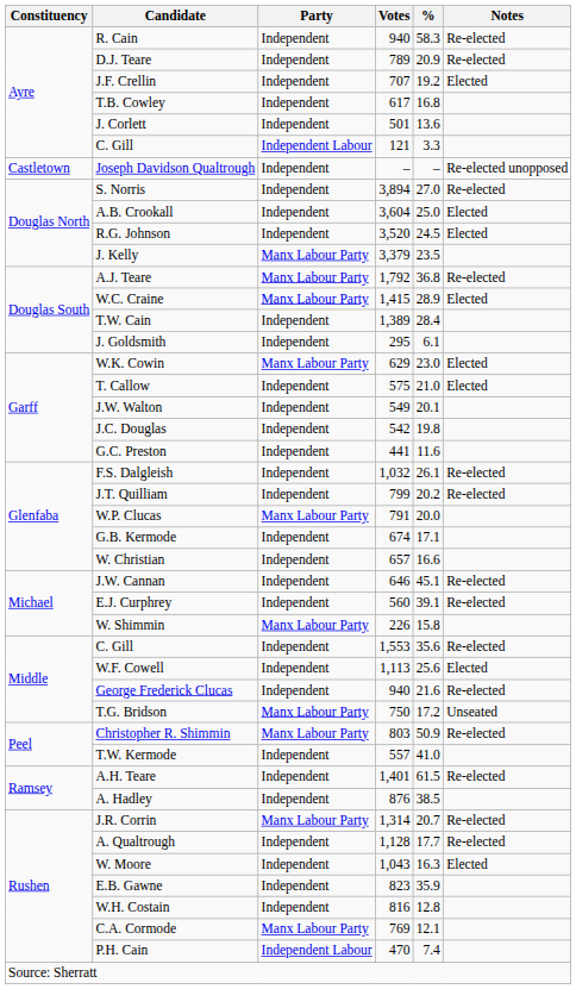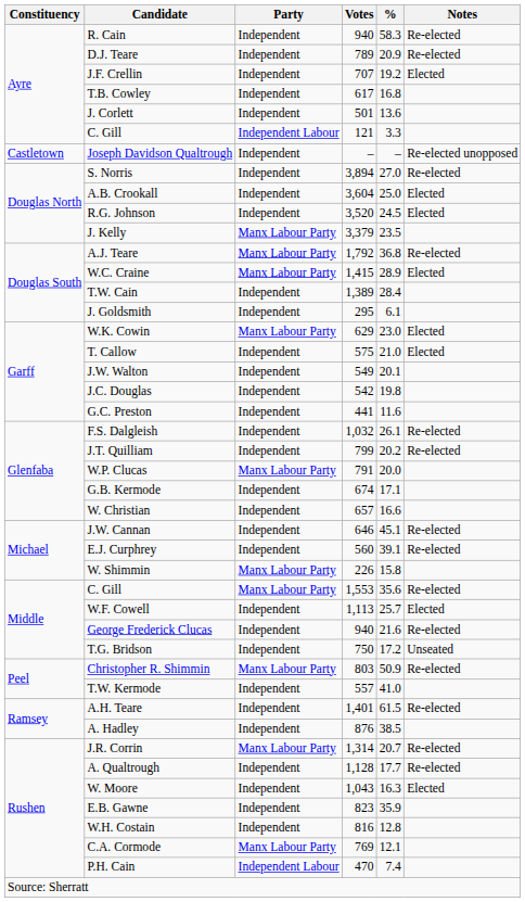C. Gill / 1,553 | Party: Independent -> Manx Labour Party
W.F. Cowell | %: 25.6 -> 25.7
T.G. Bridson | Party: Manx Labour Party -> Independent
